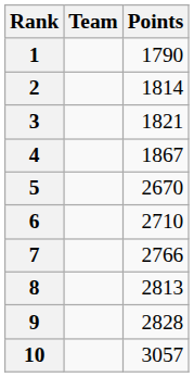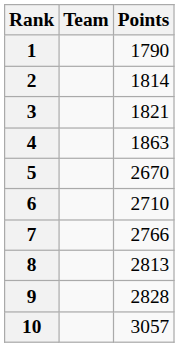4 | Points: 1867 -> 1863
